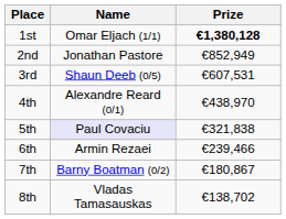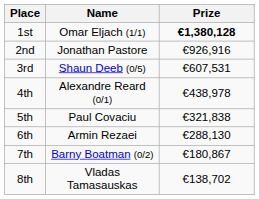2nd | Prize: €852,949 -> €926,916
4th | Prize: €438,970 -> €438,978
5th | Name: lavender background -> no background
6th | Prize: €239,466 -> €288,130
